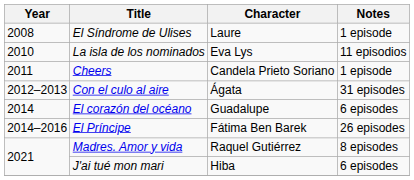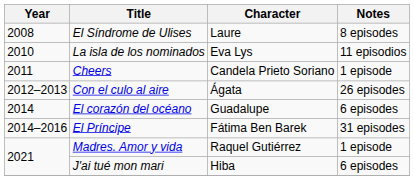El Síndrome de Ulises | Notes: 1 episode -> 8 episodes
Con el culo al aire | Notes: 31 episodes -> 26 episodes
El Príncipe | Notes: 26 episodes -> 31 episodes
Madres. Amor y vida | Notes: 8 episodes -> 1 episode
